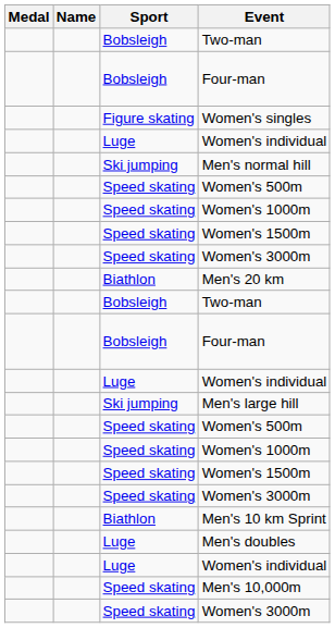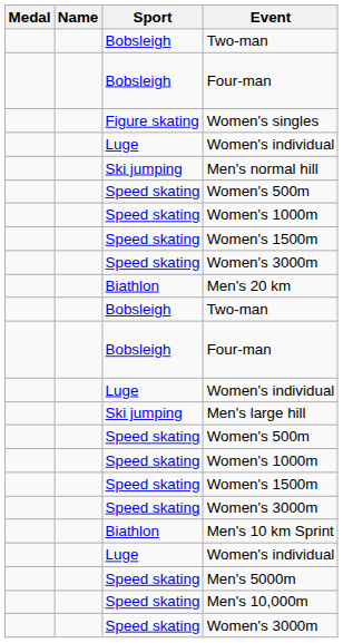- row: Luge | Men's doubles
+ row: Speed skating | Men's 5000m
